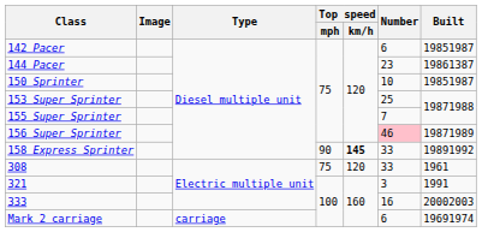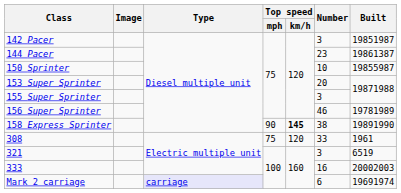142 Pacer | Number: 6 -> 3
150 Sprinter | Built: 19851987 -> 19855987
153 Super Sprinter | Number: 25 -> 20
155 Super Sprinter | Number: 7 -> 3
156 Super Sprinter | Number: pink background -> no background
156 Super Sprinter | Built: 19871989 -> 19781989
158 Express Sprinter | Number: 33 -> 38
158 Express Sprinter | Built: 19891992 -> 19891990
321 | Built: 1991 -> 6519
Mark 2 carriage | Type: no background -> lavender background
